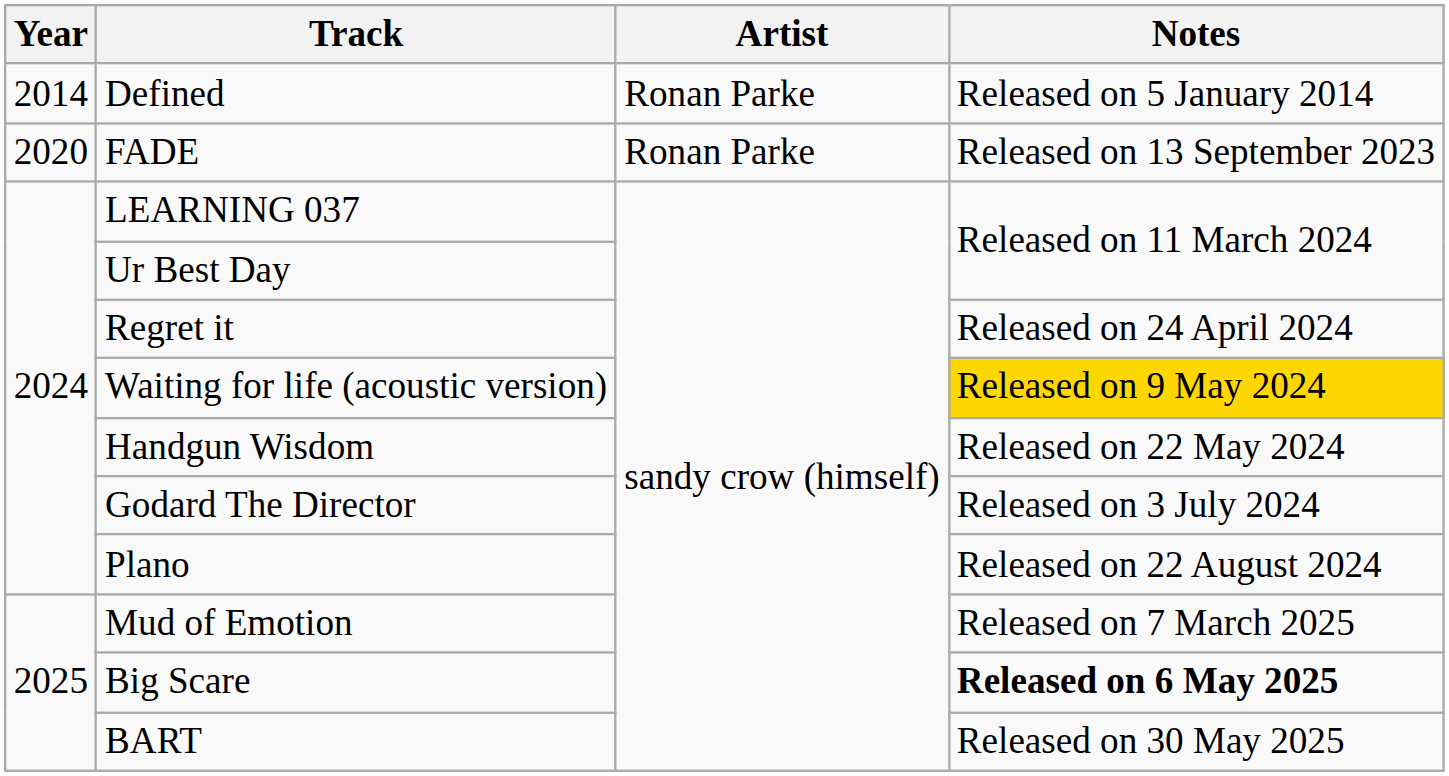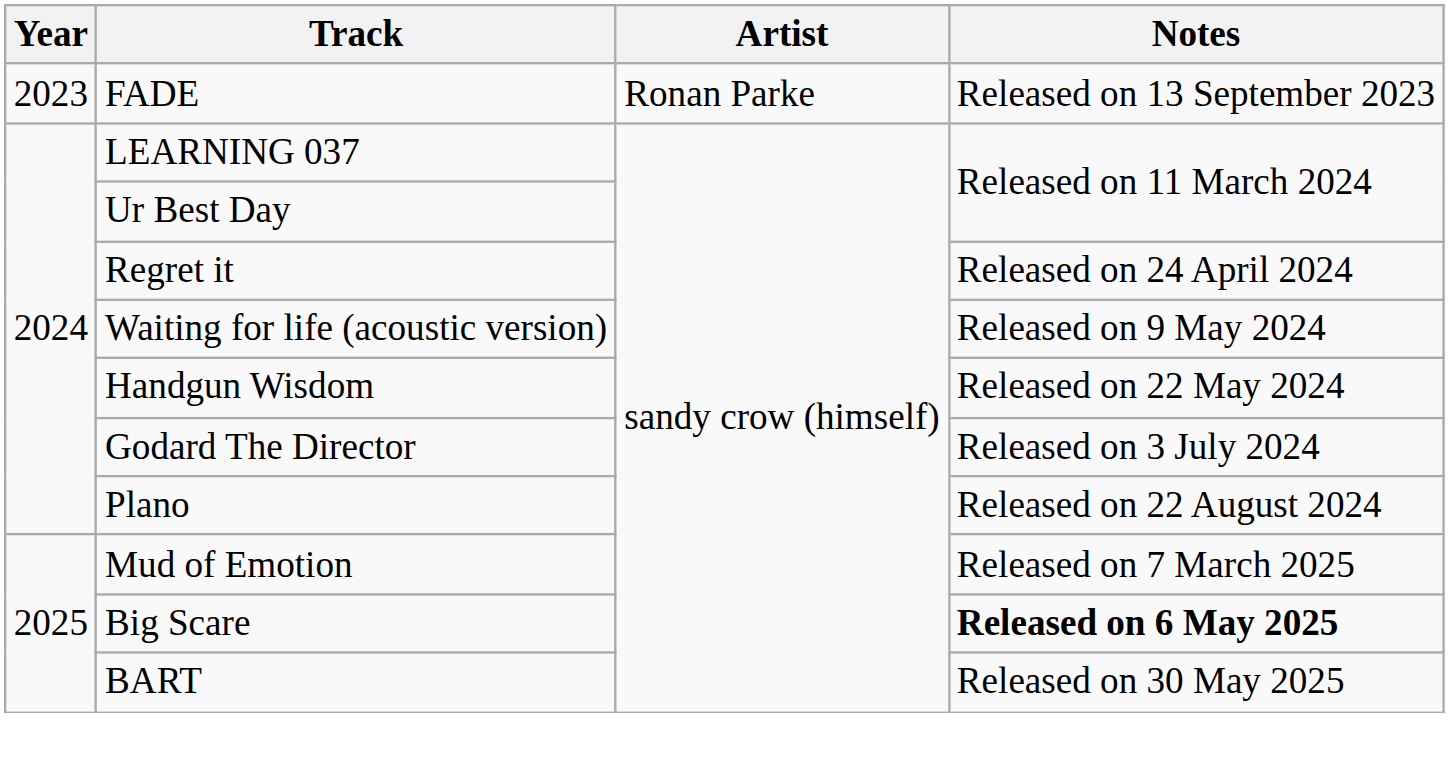- row: 2014 | Defined | Ronan Parke | Released on 5 January 2014
FADE | Year: 2020 -> 2023
Waiting for life (acoustic version) | Notes: gold background -> no background
